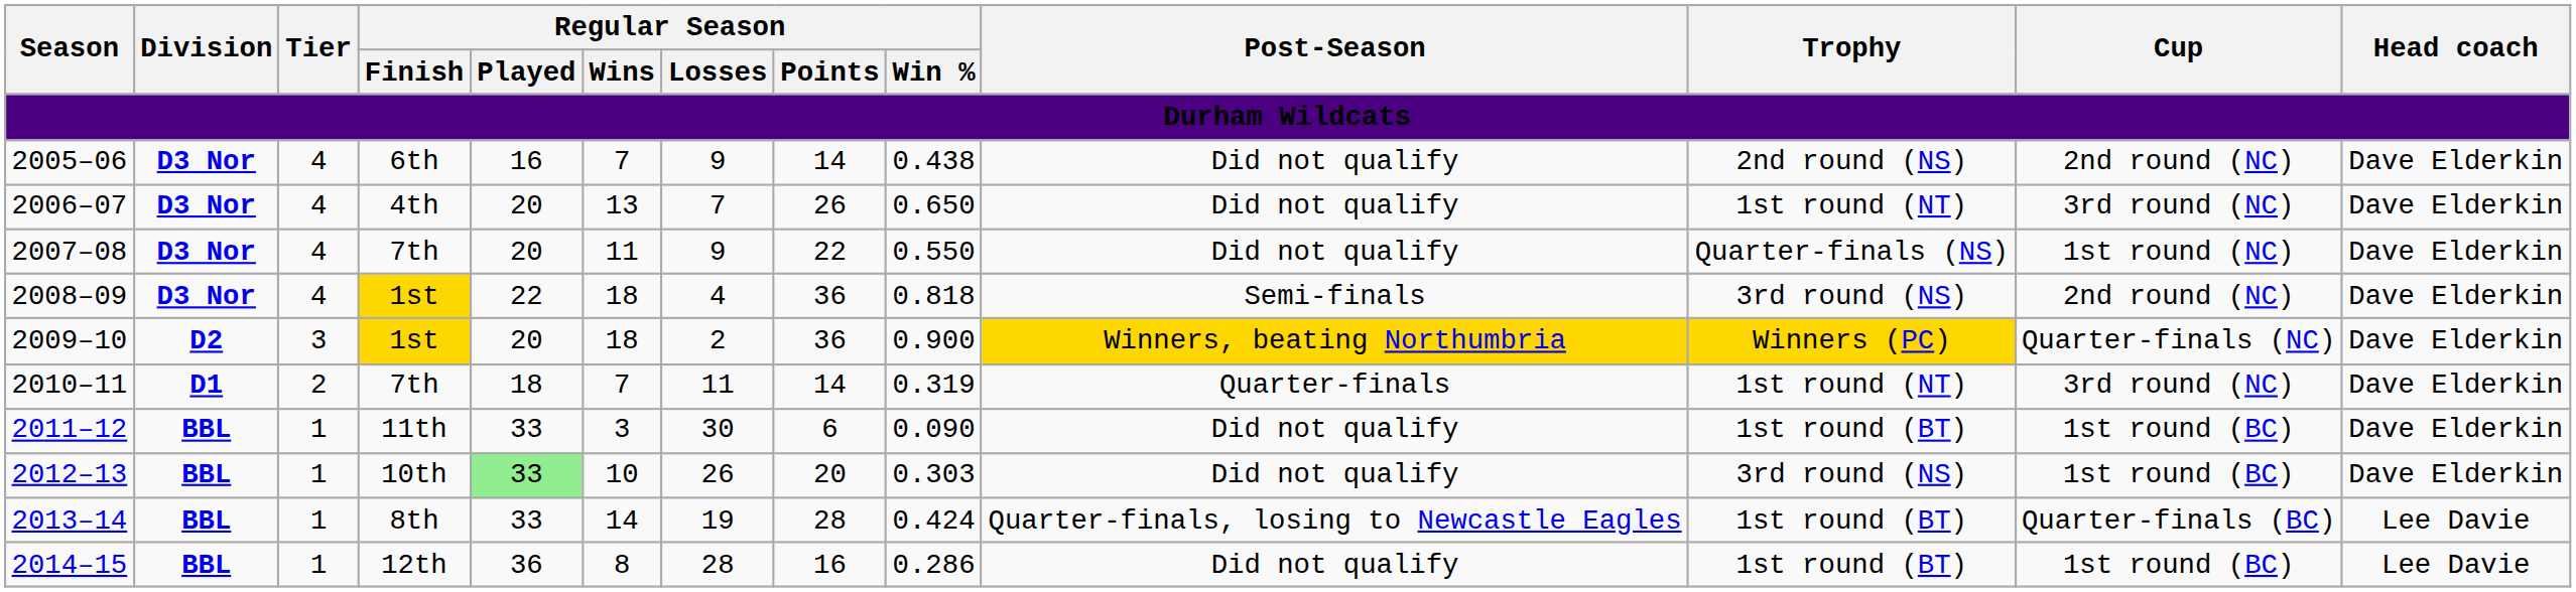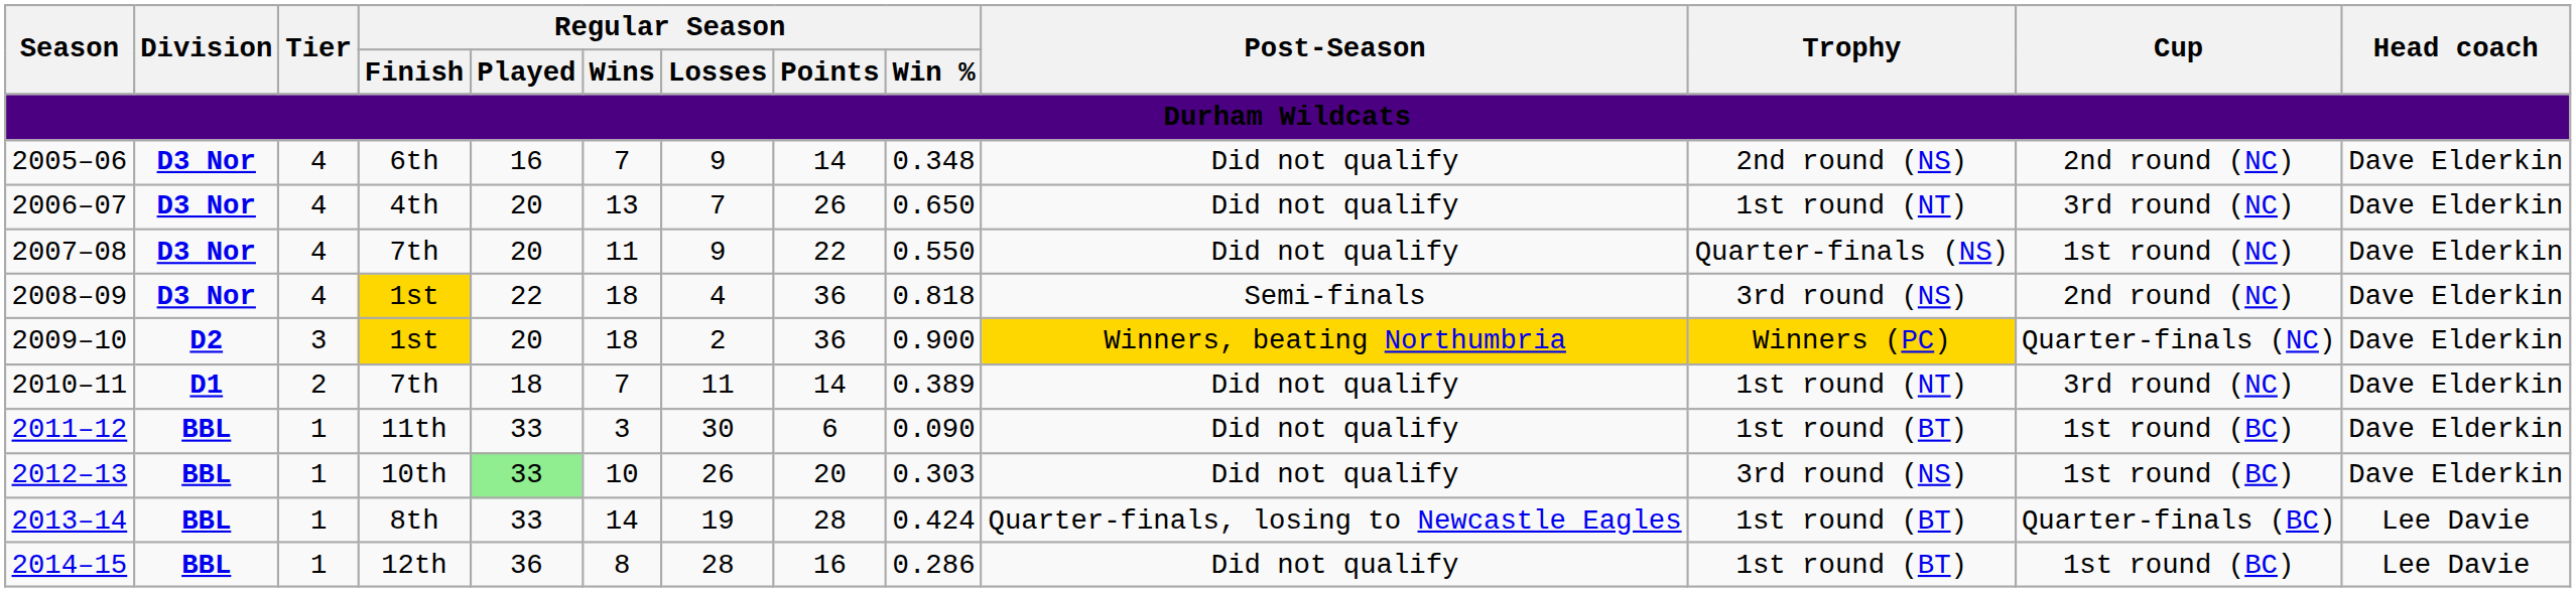2005–06 | Regular Season / Win %: 0.438 -> 0.348
2010–11 | Regular Season / Win %: 0.319 -> 0.389
2010–11 | Post-Season: Quarter-finals -> Did not qualify
